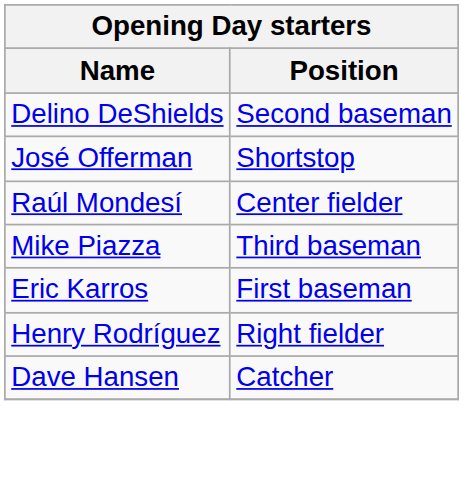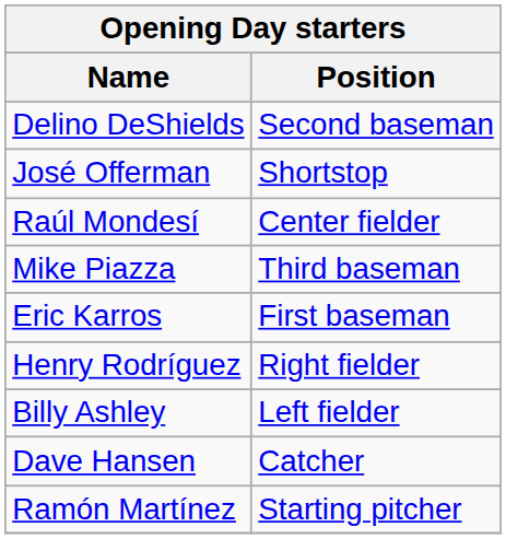+ row: Billy Ashley | Left fielder
+ row: Ramón Martínez | Starting pitcher
